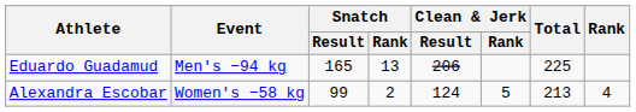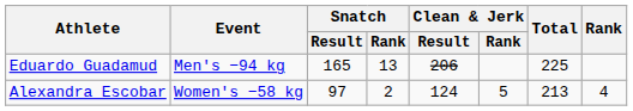Alexandra Escobar | Snatch / Result: 99 -> 97
